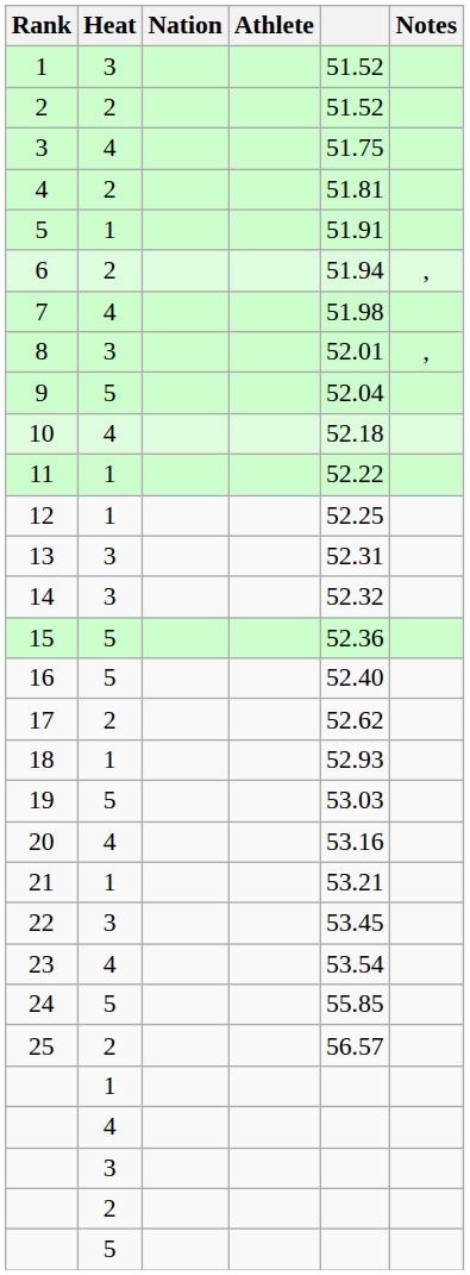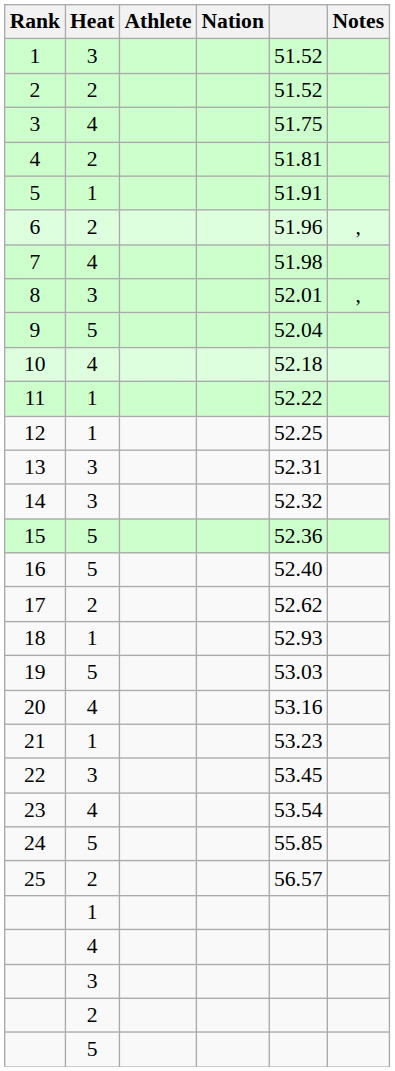columns swapped: Athlete <-> Nation
6 | column 5: 51.94 -> 51.96
21 | column 5: 53.21 -> 53.23
